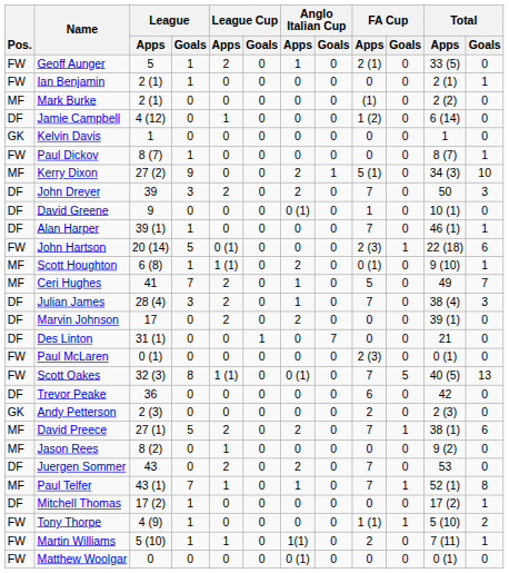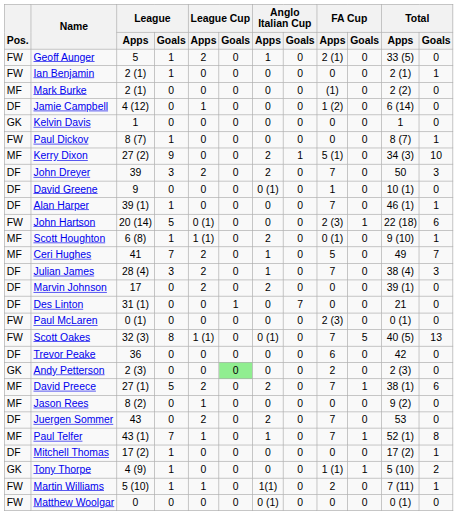Andy Petterson | League Cup / Goals: no background -> lightgreen background
Tony Thorpe | Pos.: FW -> GK
